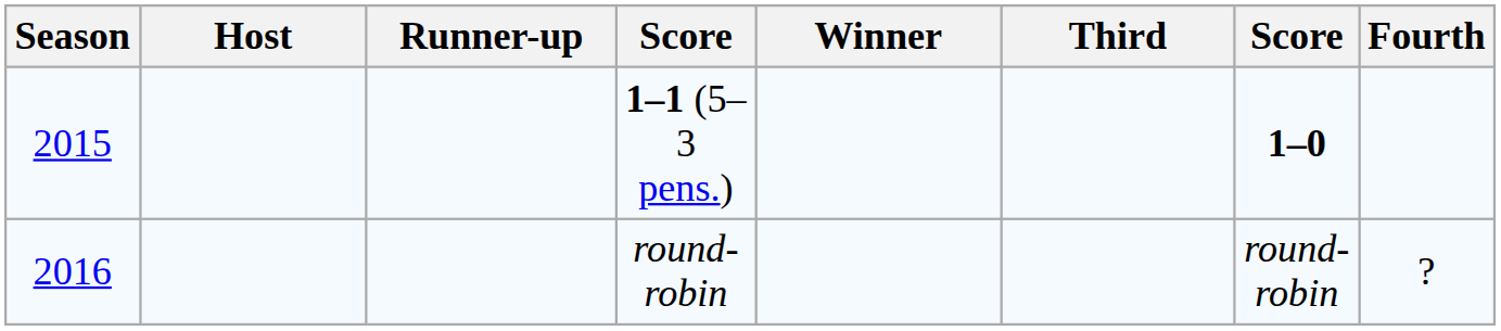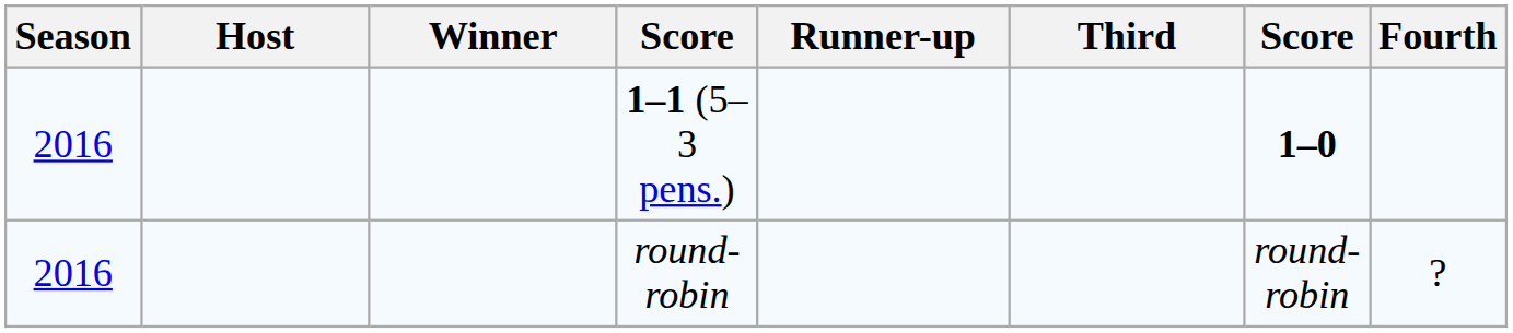columns swapped: Winner <-> Runner-up
1–1 (5–3 pens.) | Season: 2015 -> 2016
